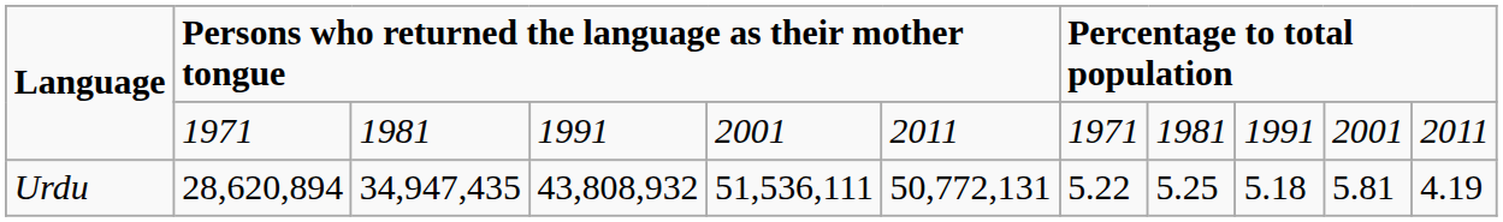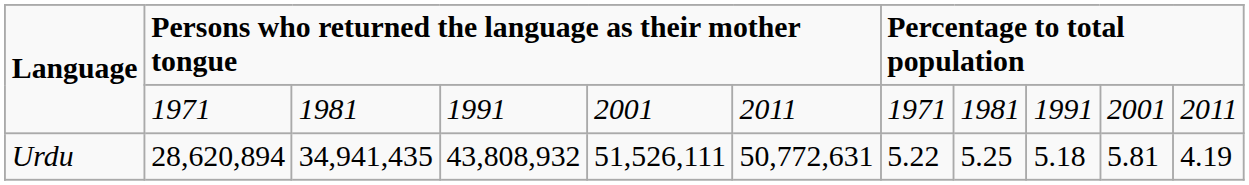Urdu | column 3: 34,947,435 -> 34,941,435
Urdu | column 5: 51,536,111 -> 51,526,111
Urdu | column 6: 50,772,131 -> 50,772,631
